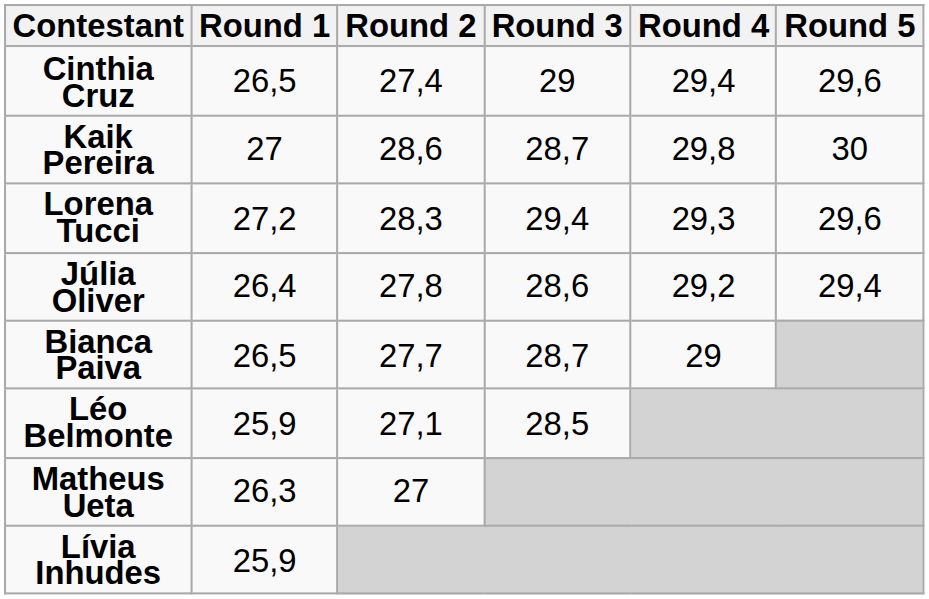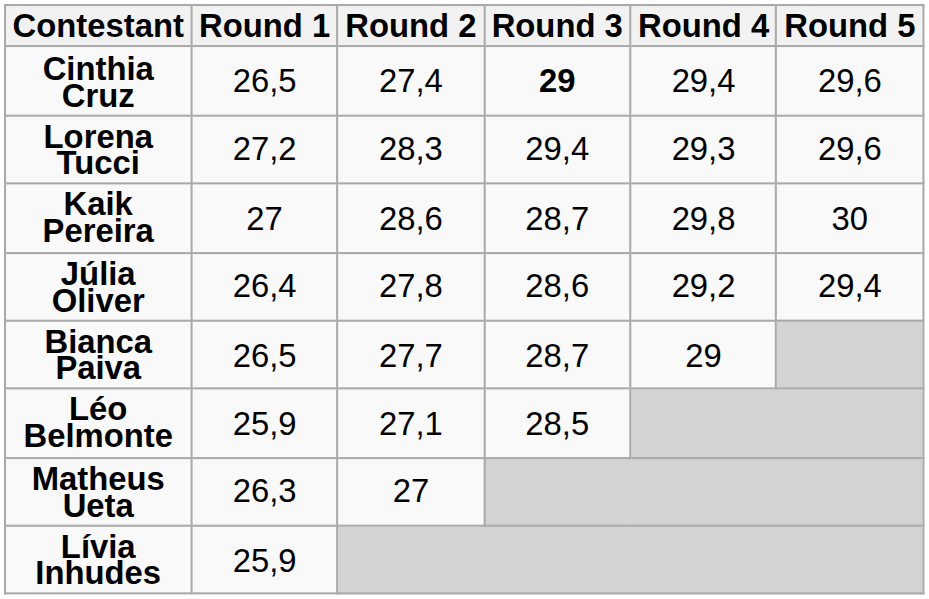Cinthia Cruz | Round 3: normal -> bold
rows swapped: Kaik Pereira <-> Lorena Tucci
